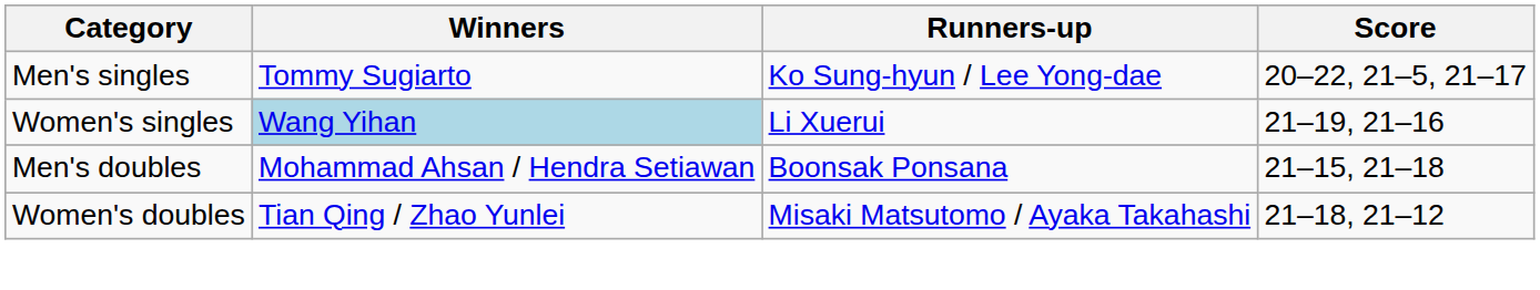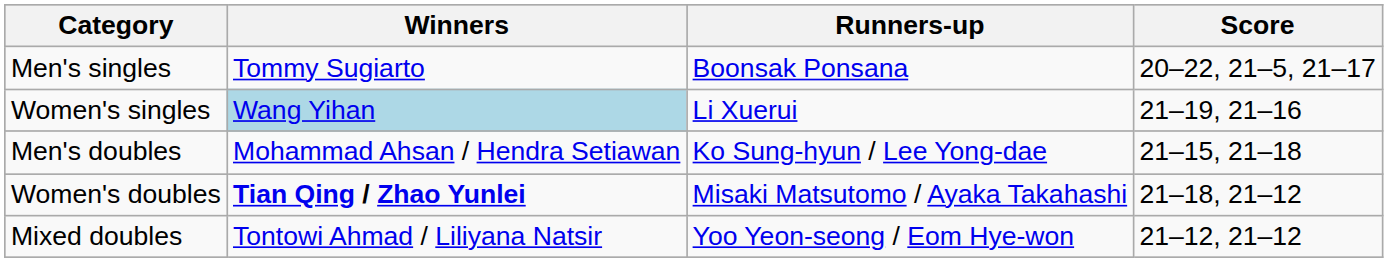Men's singles | Runners-up: Ko Sung-hyun / Lee Yong-dae -> Boonsak Ponsana
Men's doubles | Runners-up: Boonsak Ponsana -> Ko Sung-hyun / Lee Yong-dae
Women's doubles | Winners: normal -> bold
+ row: Mixed doubles | Tontowi Ahmad / Liliyana Natsir | Yoo Yeon-seong / Eom Hye-won | 21–12, 21–12
